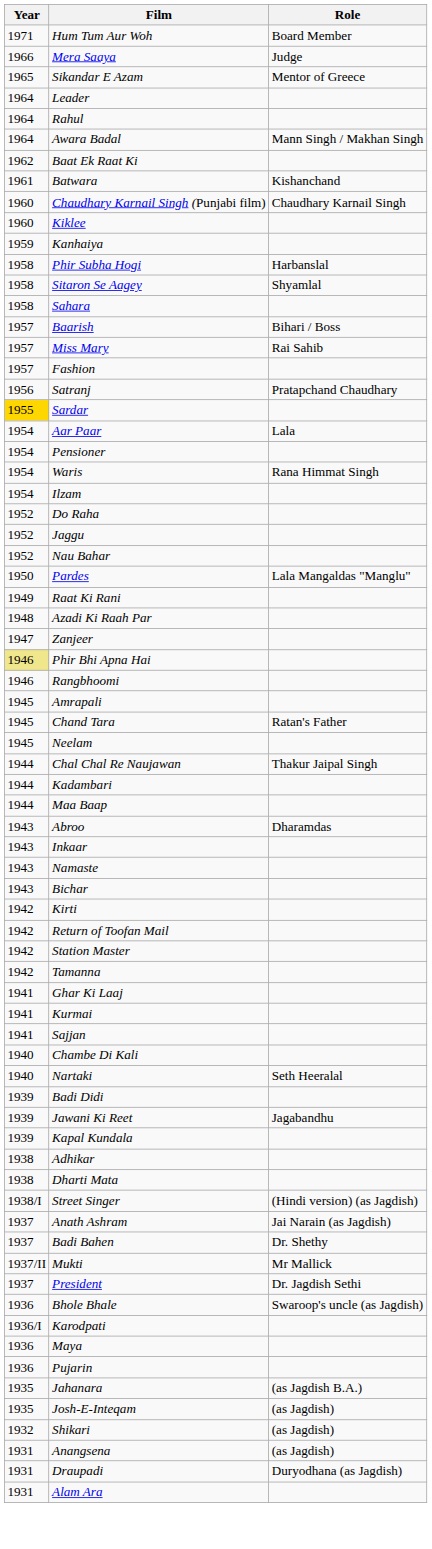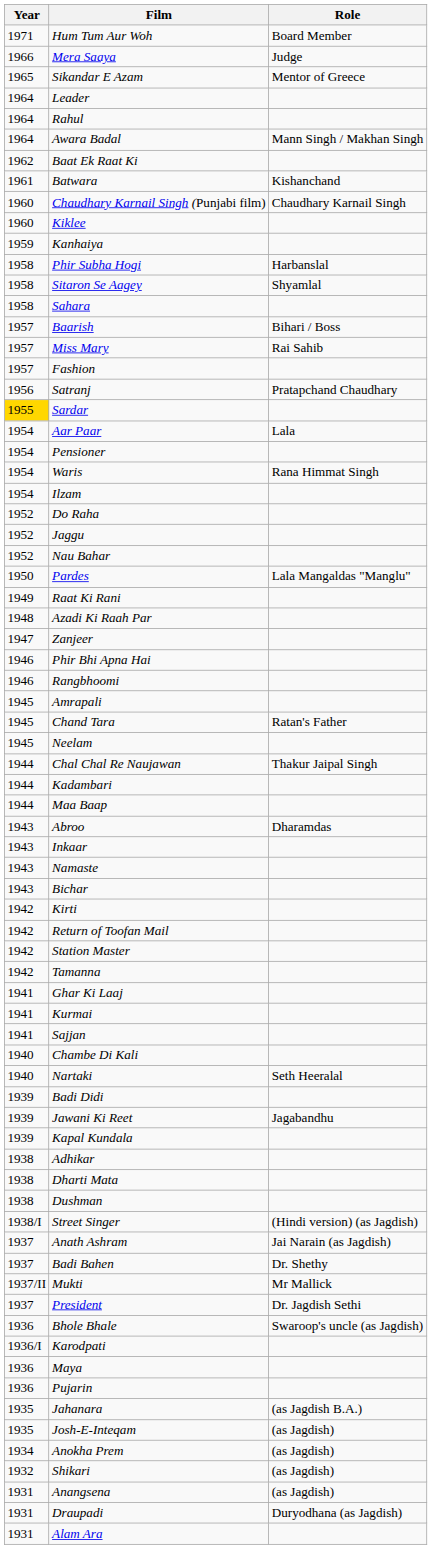Phir Bhi Apna Hai | Year: khaki background -> no background
+ row: 1938 | Dushman
+ row: 1934 | Anokha Prem | (as Jagdish)
